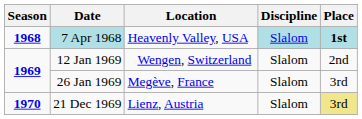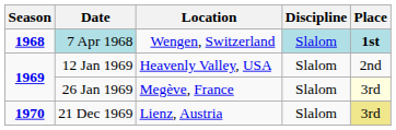7 Apr 1968 | Location: Heavenly Valley, USA -> Wengen, Switzerland
12 Jan 1969 | Location: Wengen, Switzerland -> Heavenly Valley, USA
26 Jan 1969 | Place: no background -> lightyellow background
